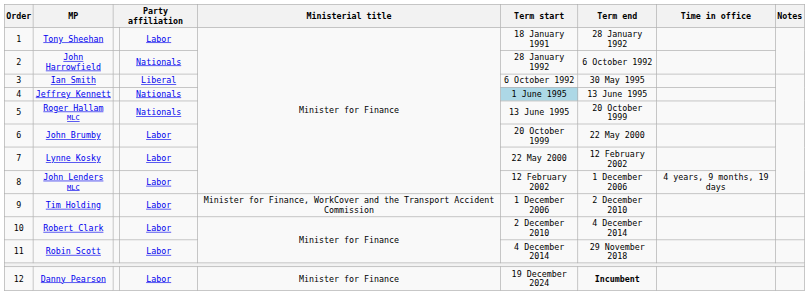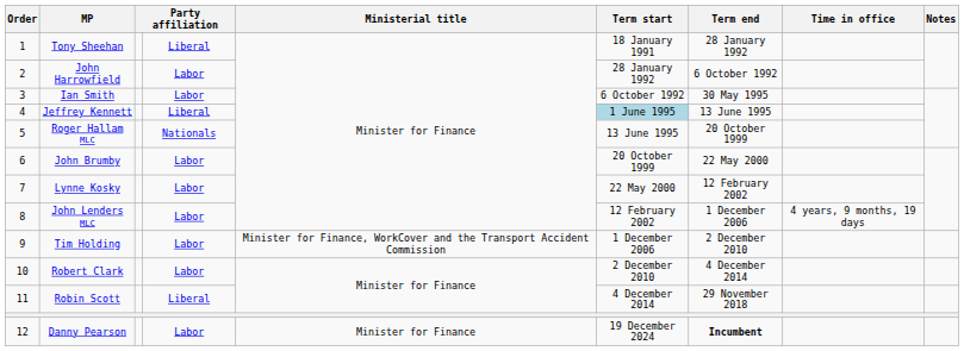Tony Sheehan | column 4: Labor -> Liberal
John Harrowfield | column 4: Nationals -> Labor
Ian Smith | column 4: Liberal -> Labor
Jeffrey Kennett | column 4: Nationals -> Liberal
Robin Scott | column 4: Labor -> Liberal
